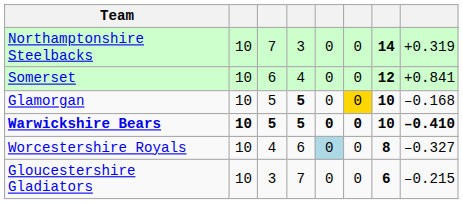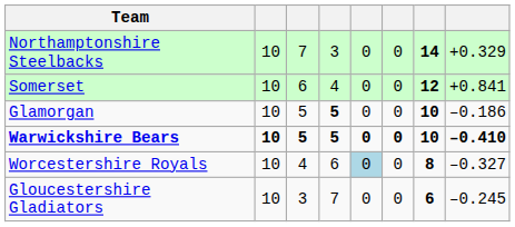Northamptonshire Steelbacks | column 8: +0.319 -> +0.329
Glamorgan | column 6: gold background -> no background
Glamorgan | column 8: –0.168 -> –0.186
Gloucestershire Gladiators | column 8: –0.215 -> –0.245
